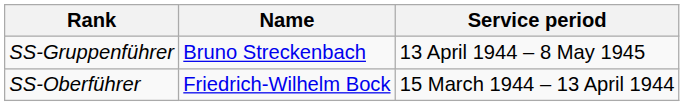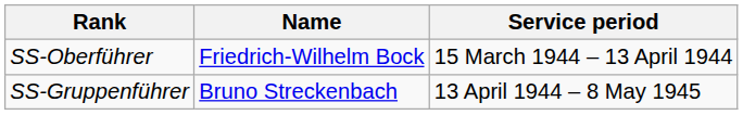rows swapped: SS-Oberführer <-> SS-Gruppenführer
